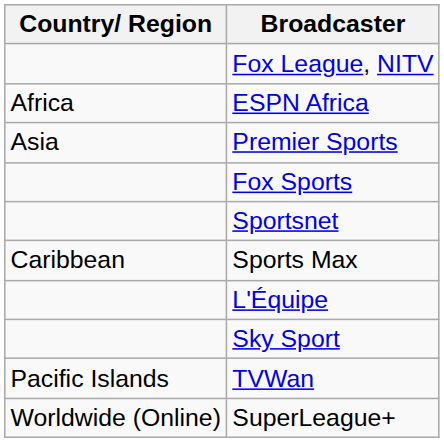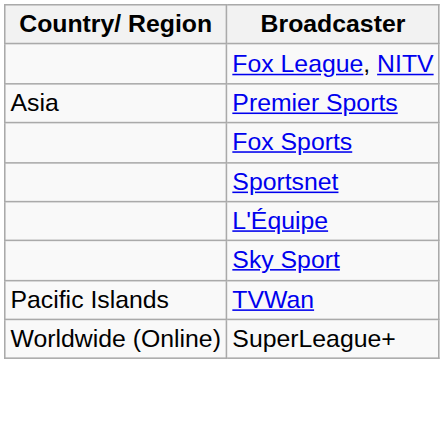- row: Africa | ESPN Africa
- row: Caribbean | Sports Max
